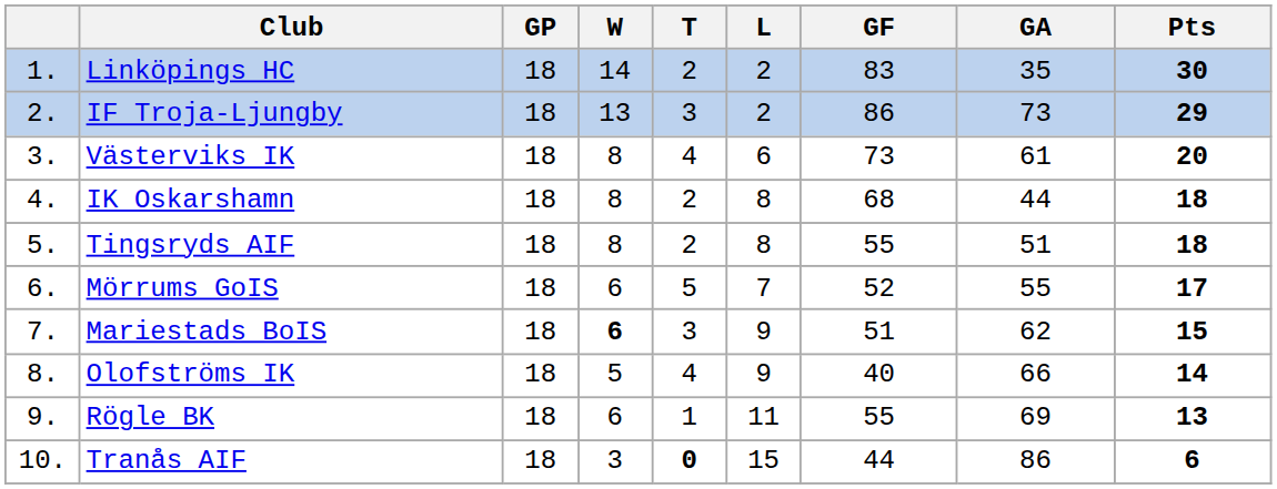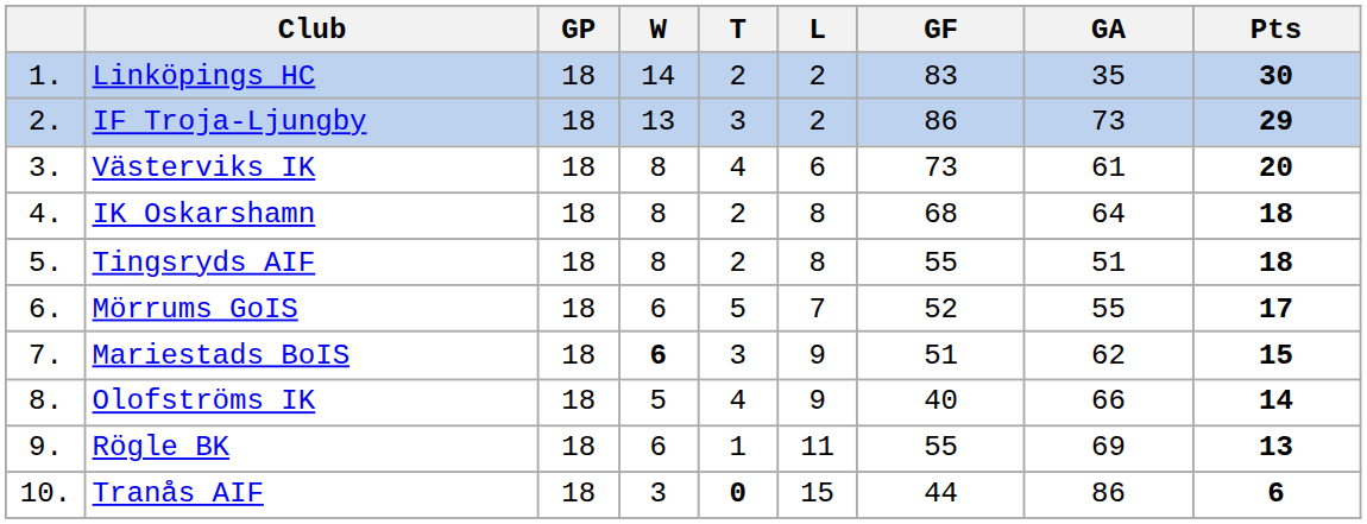IK Oskarshamn | GA: 44 -> 64
